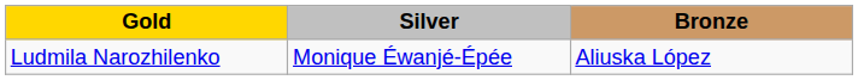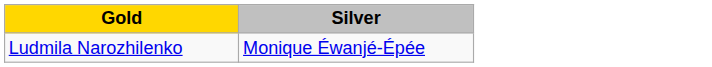- column: Bronze | Aliuska López
